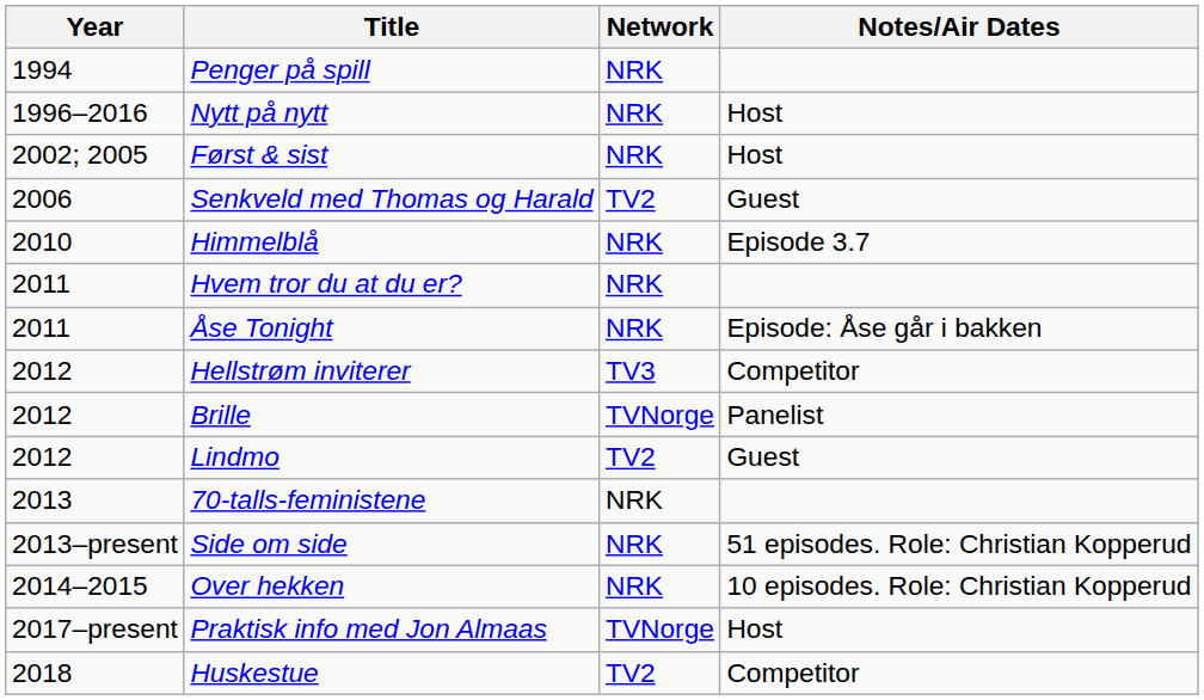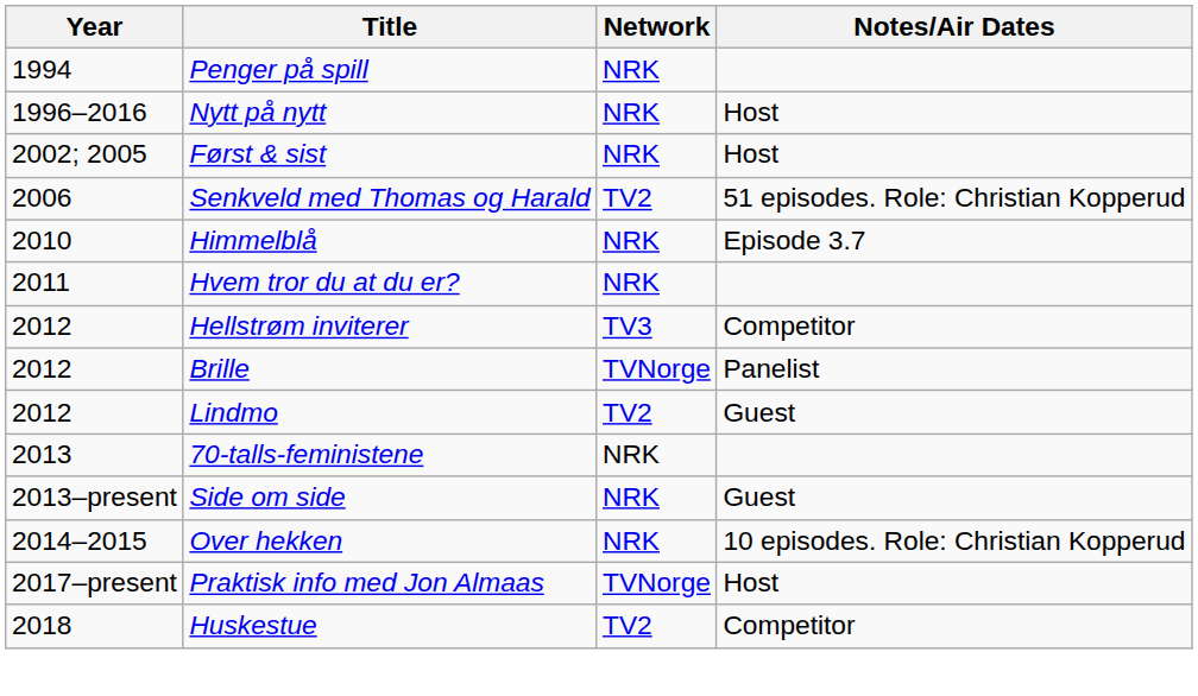Senkveld med Thomas og Harald | Notes/Air Dates: Guest -> 51 episodes. Role: Christian Kopperud
- row: 2011 | Åse Tonight | NRK | Episode: Åse går i bakken
Side om side | Notes/Air Dates: 51 episodes. Role: Christian Kopperud -> Guest
